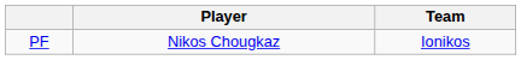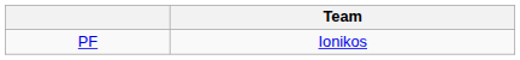- column: Player | Nikos Chougkaz
